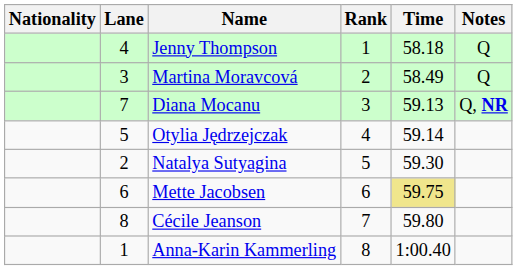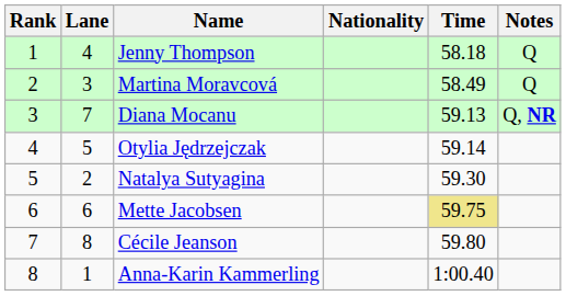columns swapped: Rank <-> Nationality
